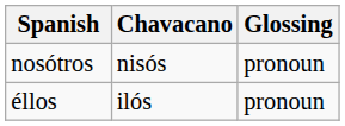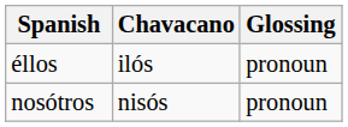rows swapped: éllos <-> nosótros
